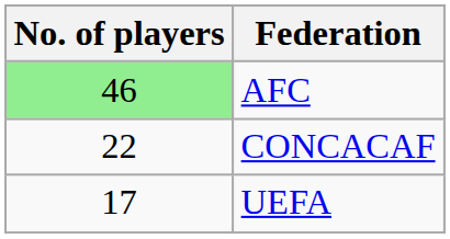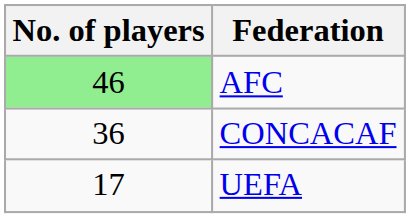CONCACAF | No. of players: 22 -> 36
